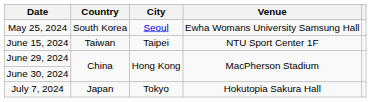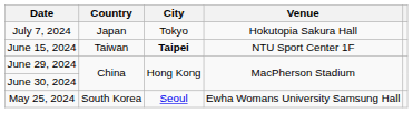rows swapped: May 25, 2024 <-> July 7, 2024
June 15, 2024 | City: normal -> bold
